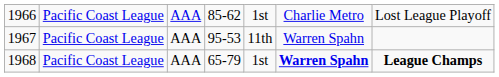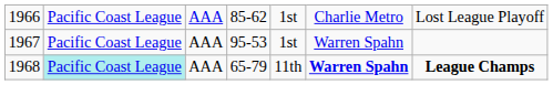1967 | column 5: 11th -> 1st
1968 | column 2: no background -> paleturquoise background
1968 | column 5: 1st -> 11th
